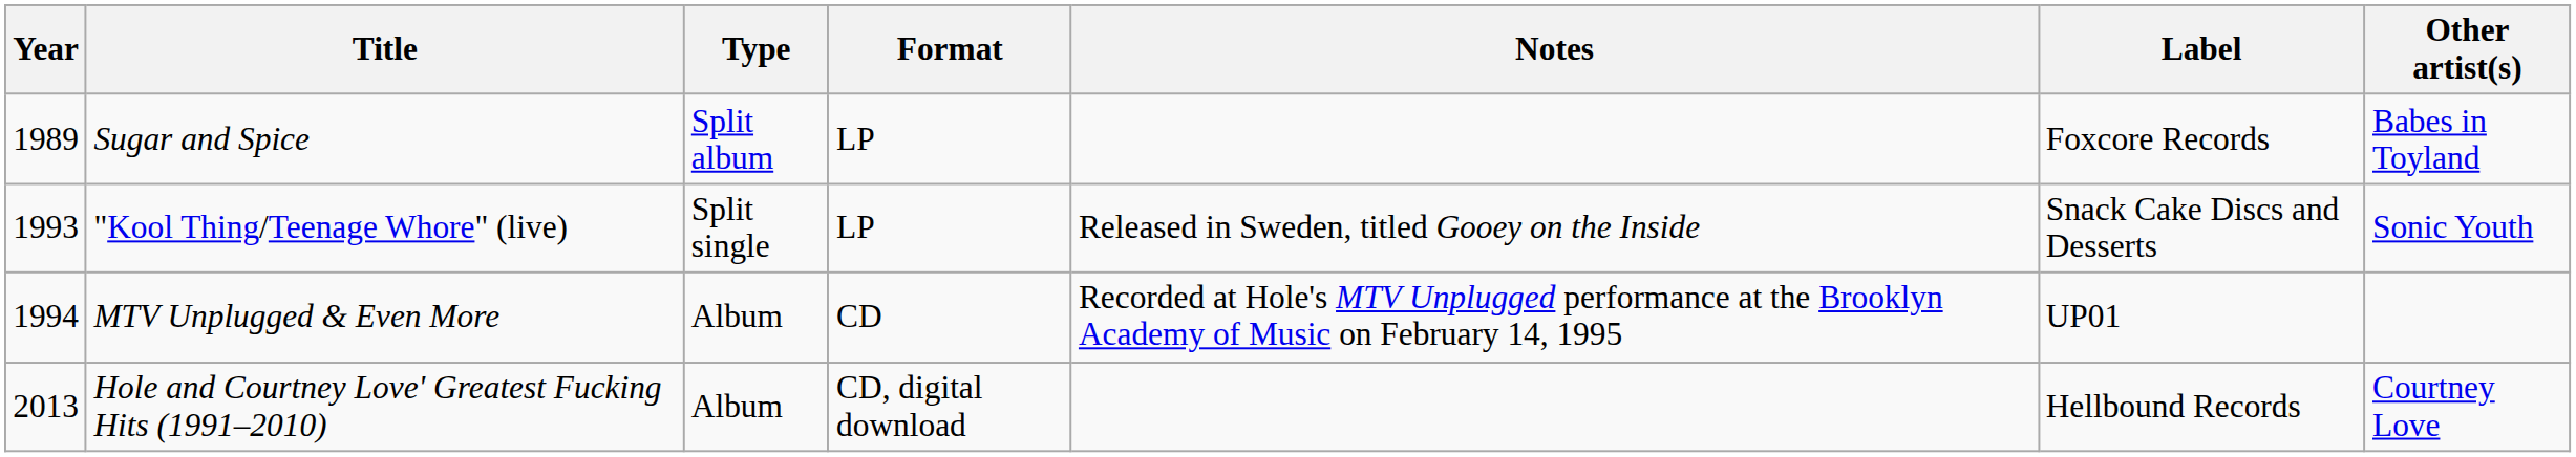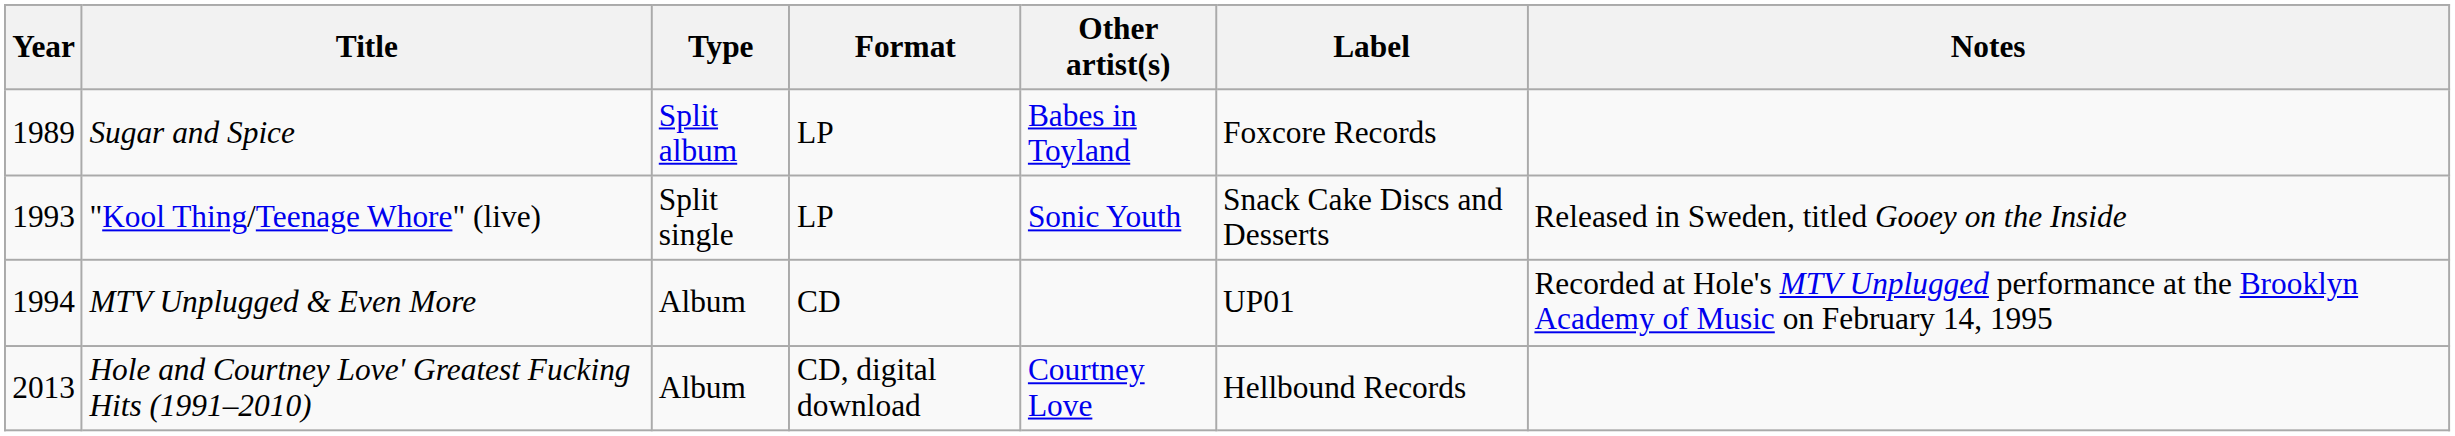columns swapped: Other artist(s) <-> Notes
